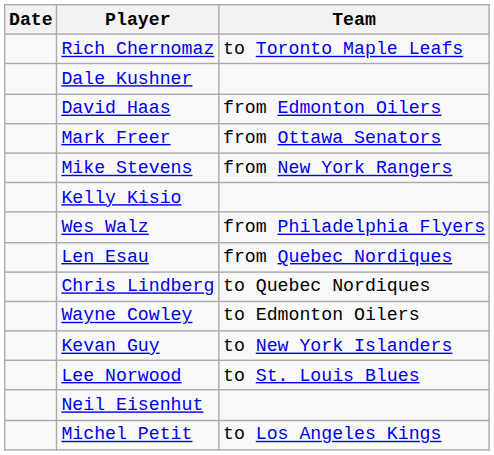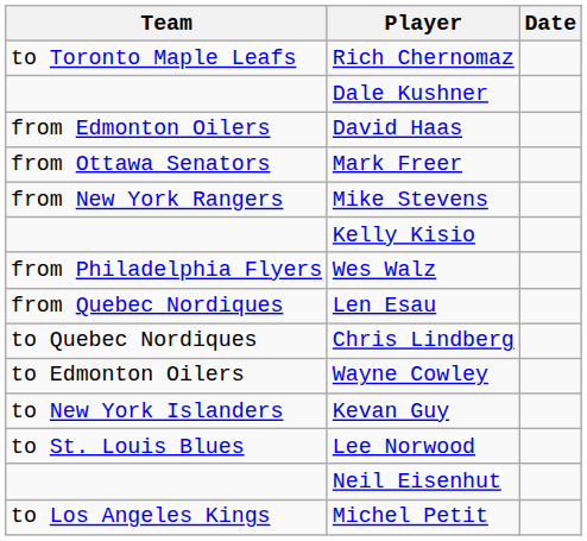columns swapped: Date <-> Team
